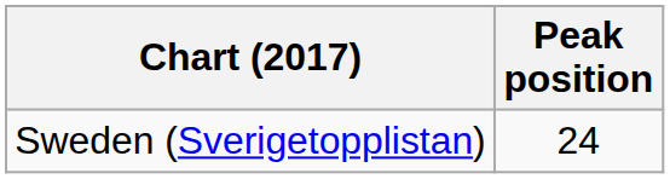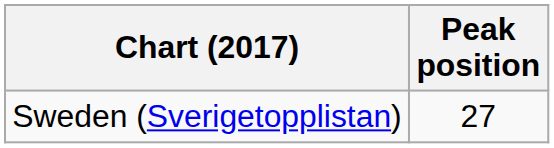Sweden (Sverigetopplistan) | Peak position: 24 -> 27
